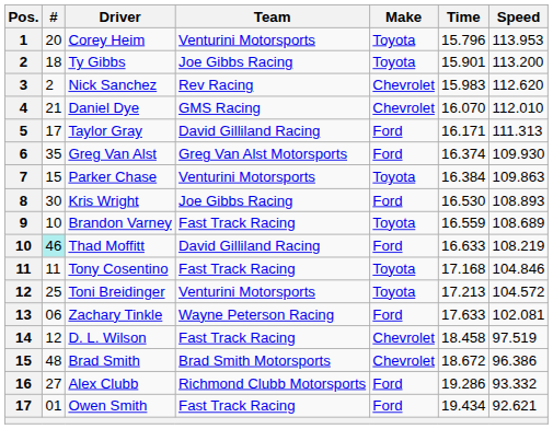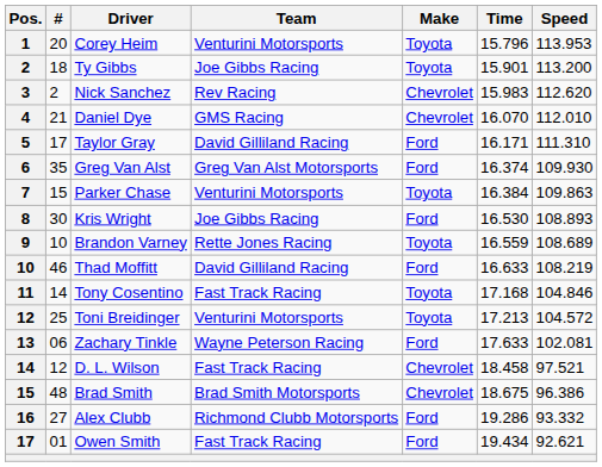Taylor Gray | Speed: 111.313 -> 111.310
Brandon Varney | Team: Fast Track Racing -> Rette Jones Racing
Thad Moffitt | #: paleturquoise background -> no background
Tony Cosentino | #: 11 -> 14
D. L. Wilson | Speed: 97.519 -> 97.521
Brad Smith | Time: 18.672 -> 18.675
